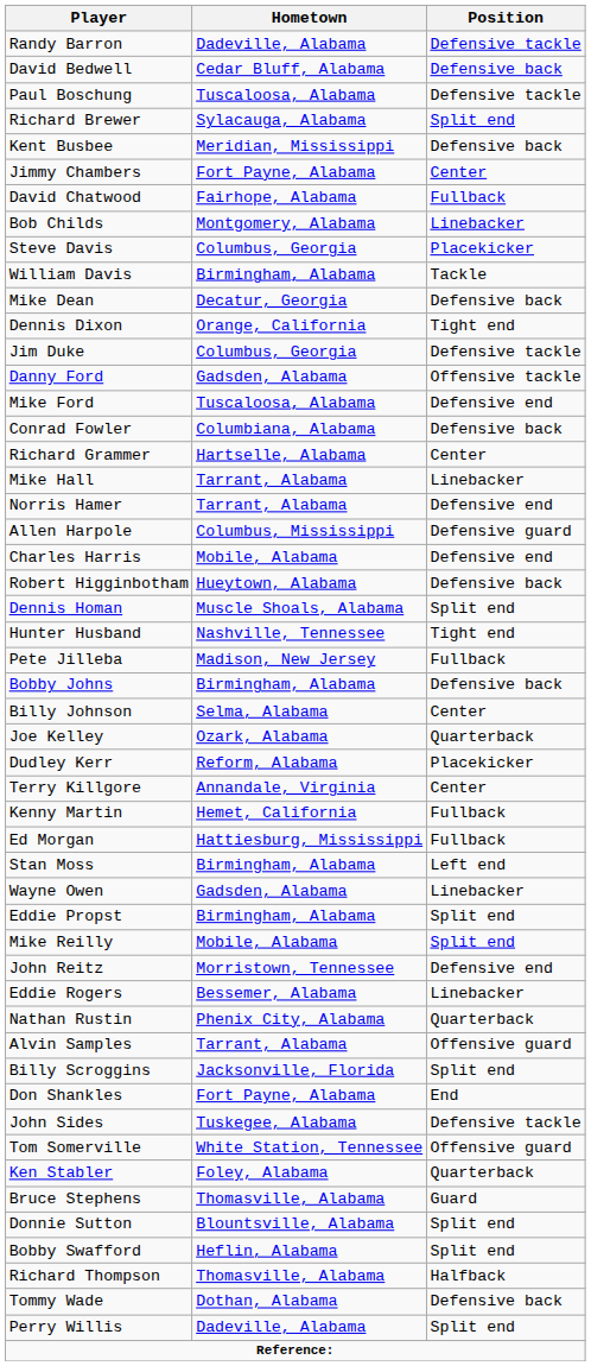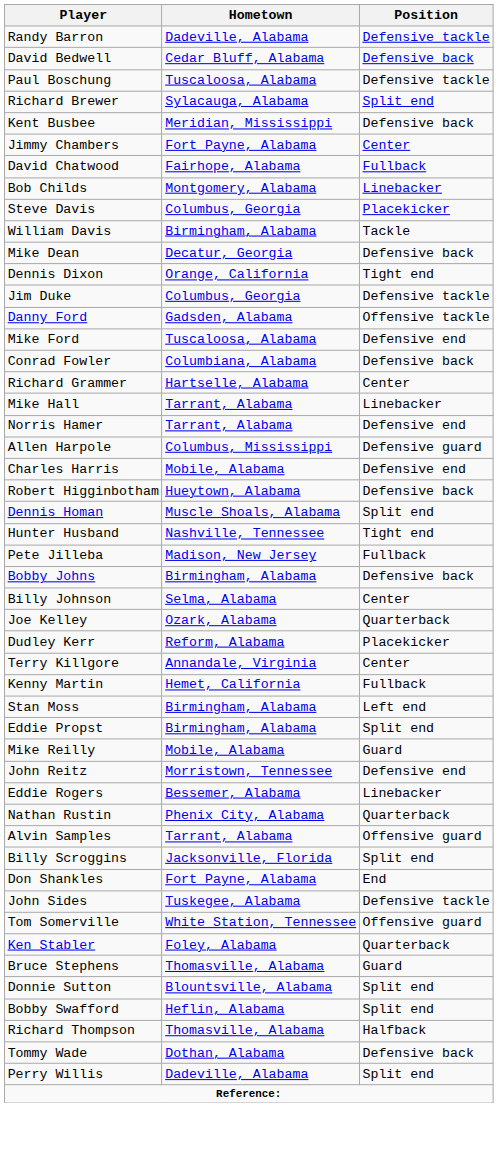- row: Ed Morgan | Hattiesburg, Mississippi | Fullback
- row: Wayne Owen | Gadsden, Alabama | Linebacker
Mike Reilly | Position: Split end -> Guard
